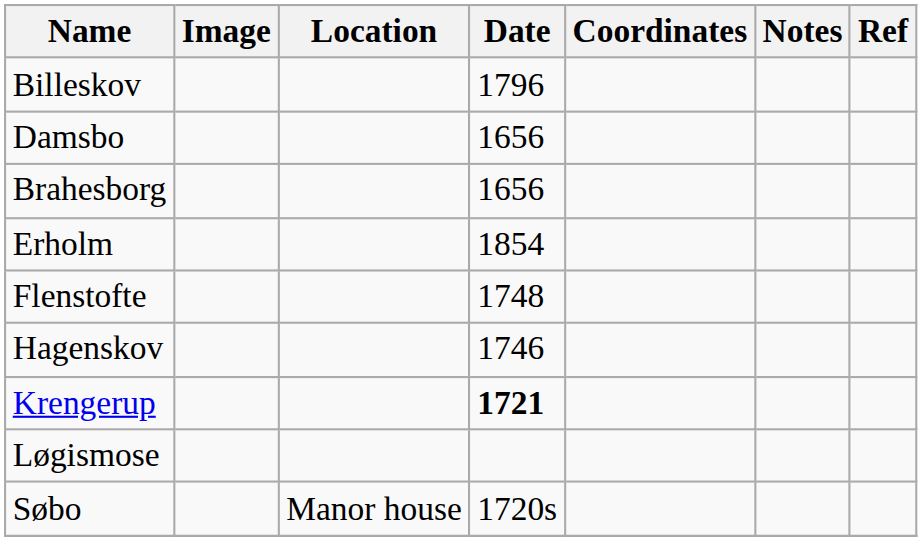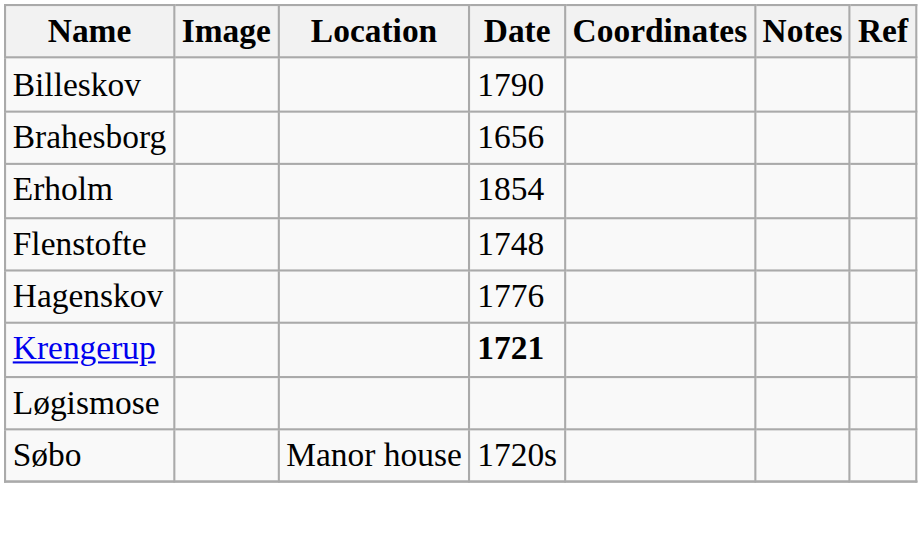Billeskov | Date: 1796 -> 1790
- row: Damsbo | 1656
Hagenskov | Date: 1746 -> 1776
